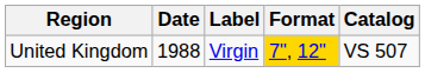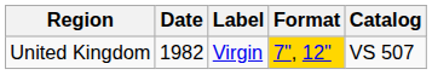United Kingdom | Date: 1988 -> 1982
